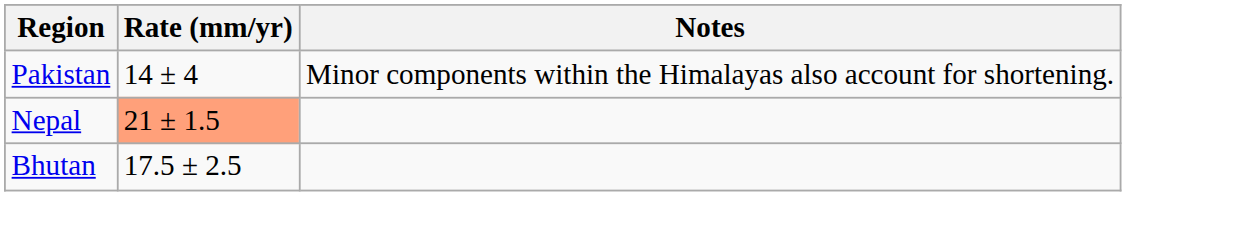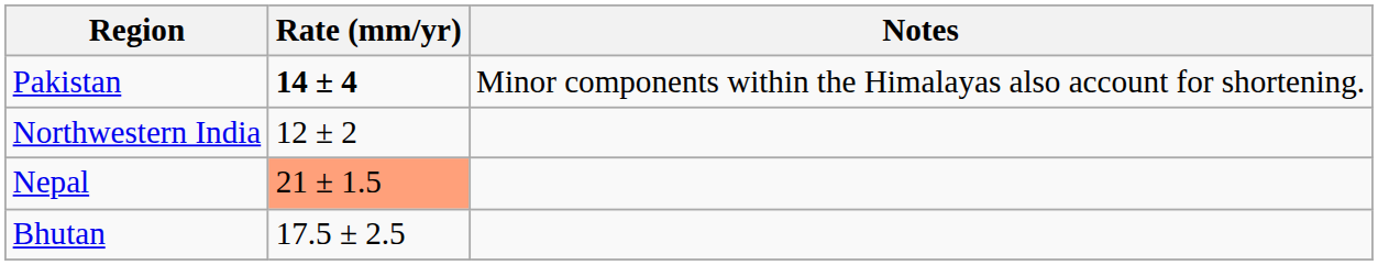Pakistan | Rate (mm/yr): normal -> bold
+ row: Northwestern India | 12 ± 2
